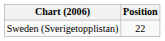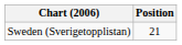Sweden (Sverigetopplistan) | Position: 22 -> 21
